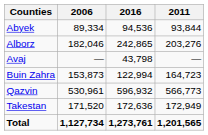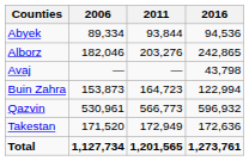columns swapped: 2011 <-> 2016
